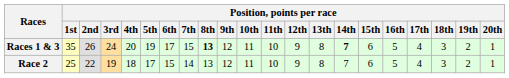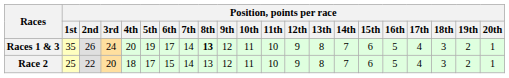Races 1 & 3 | Position, points per race / 7th: 15 -> 14
Races 1 & 3 | Position, points per race / 14th: bold -> normal
Race 2 | Position, points per race / 3rd: 19 -> 20
